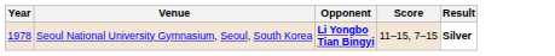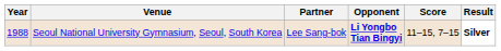+ column: Partner | Lee Sang-bok
Seoul National University Gymnasium, Seoul, South Korea | Year: 1978 -> 1988
